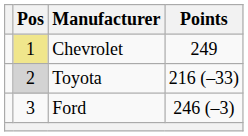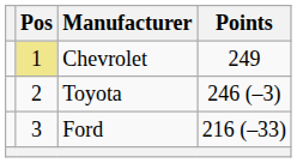Toyota | Pos: lightgrey background -> no background
Toyota | Points: 216 (–33) -> 246 (–3)
Ford | Points: 246 (–3) -> 216 (–33)
